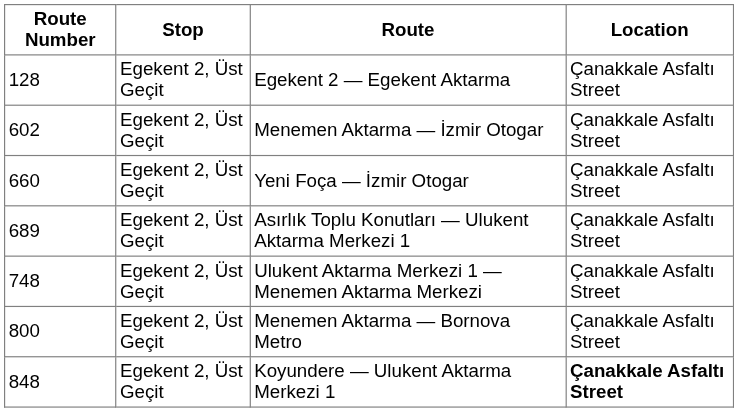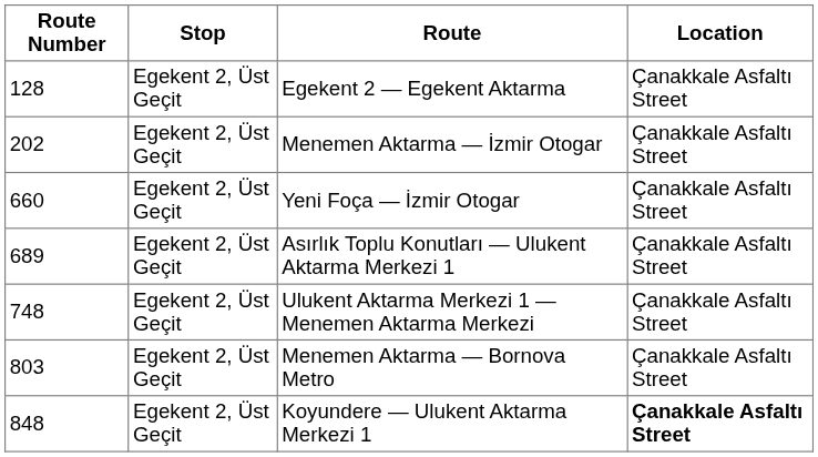Menemen Aktarma — İzmir Otogar | Route Number: 602 -> 202
Menemen Aktarma — Bornova Metro | Route Number: 800 -> 803
